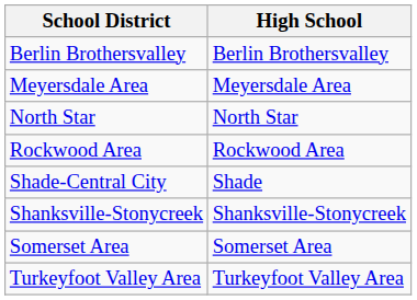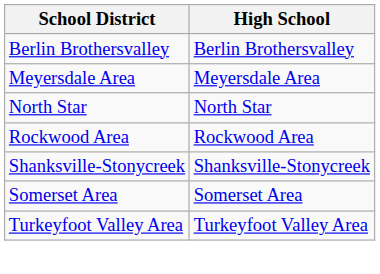- row: Shade-Central City | Shade
